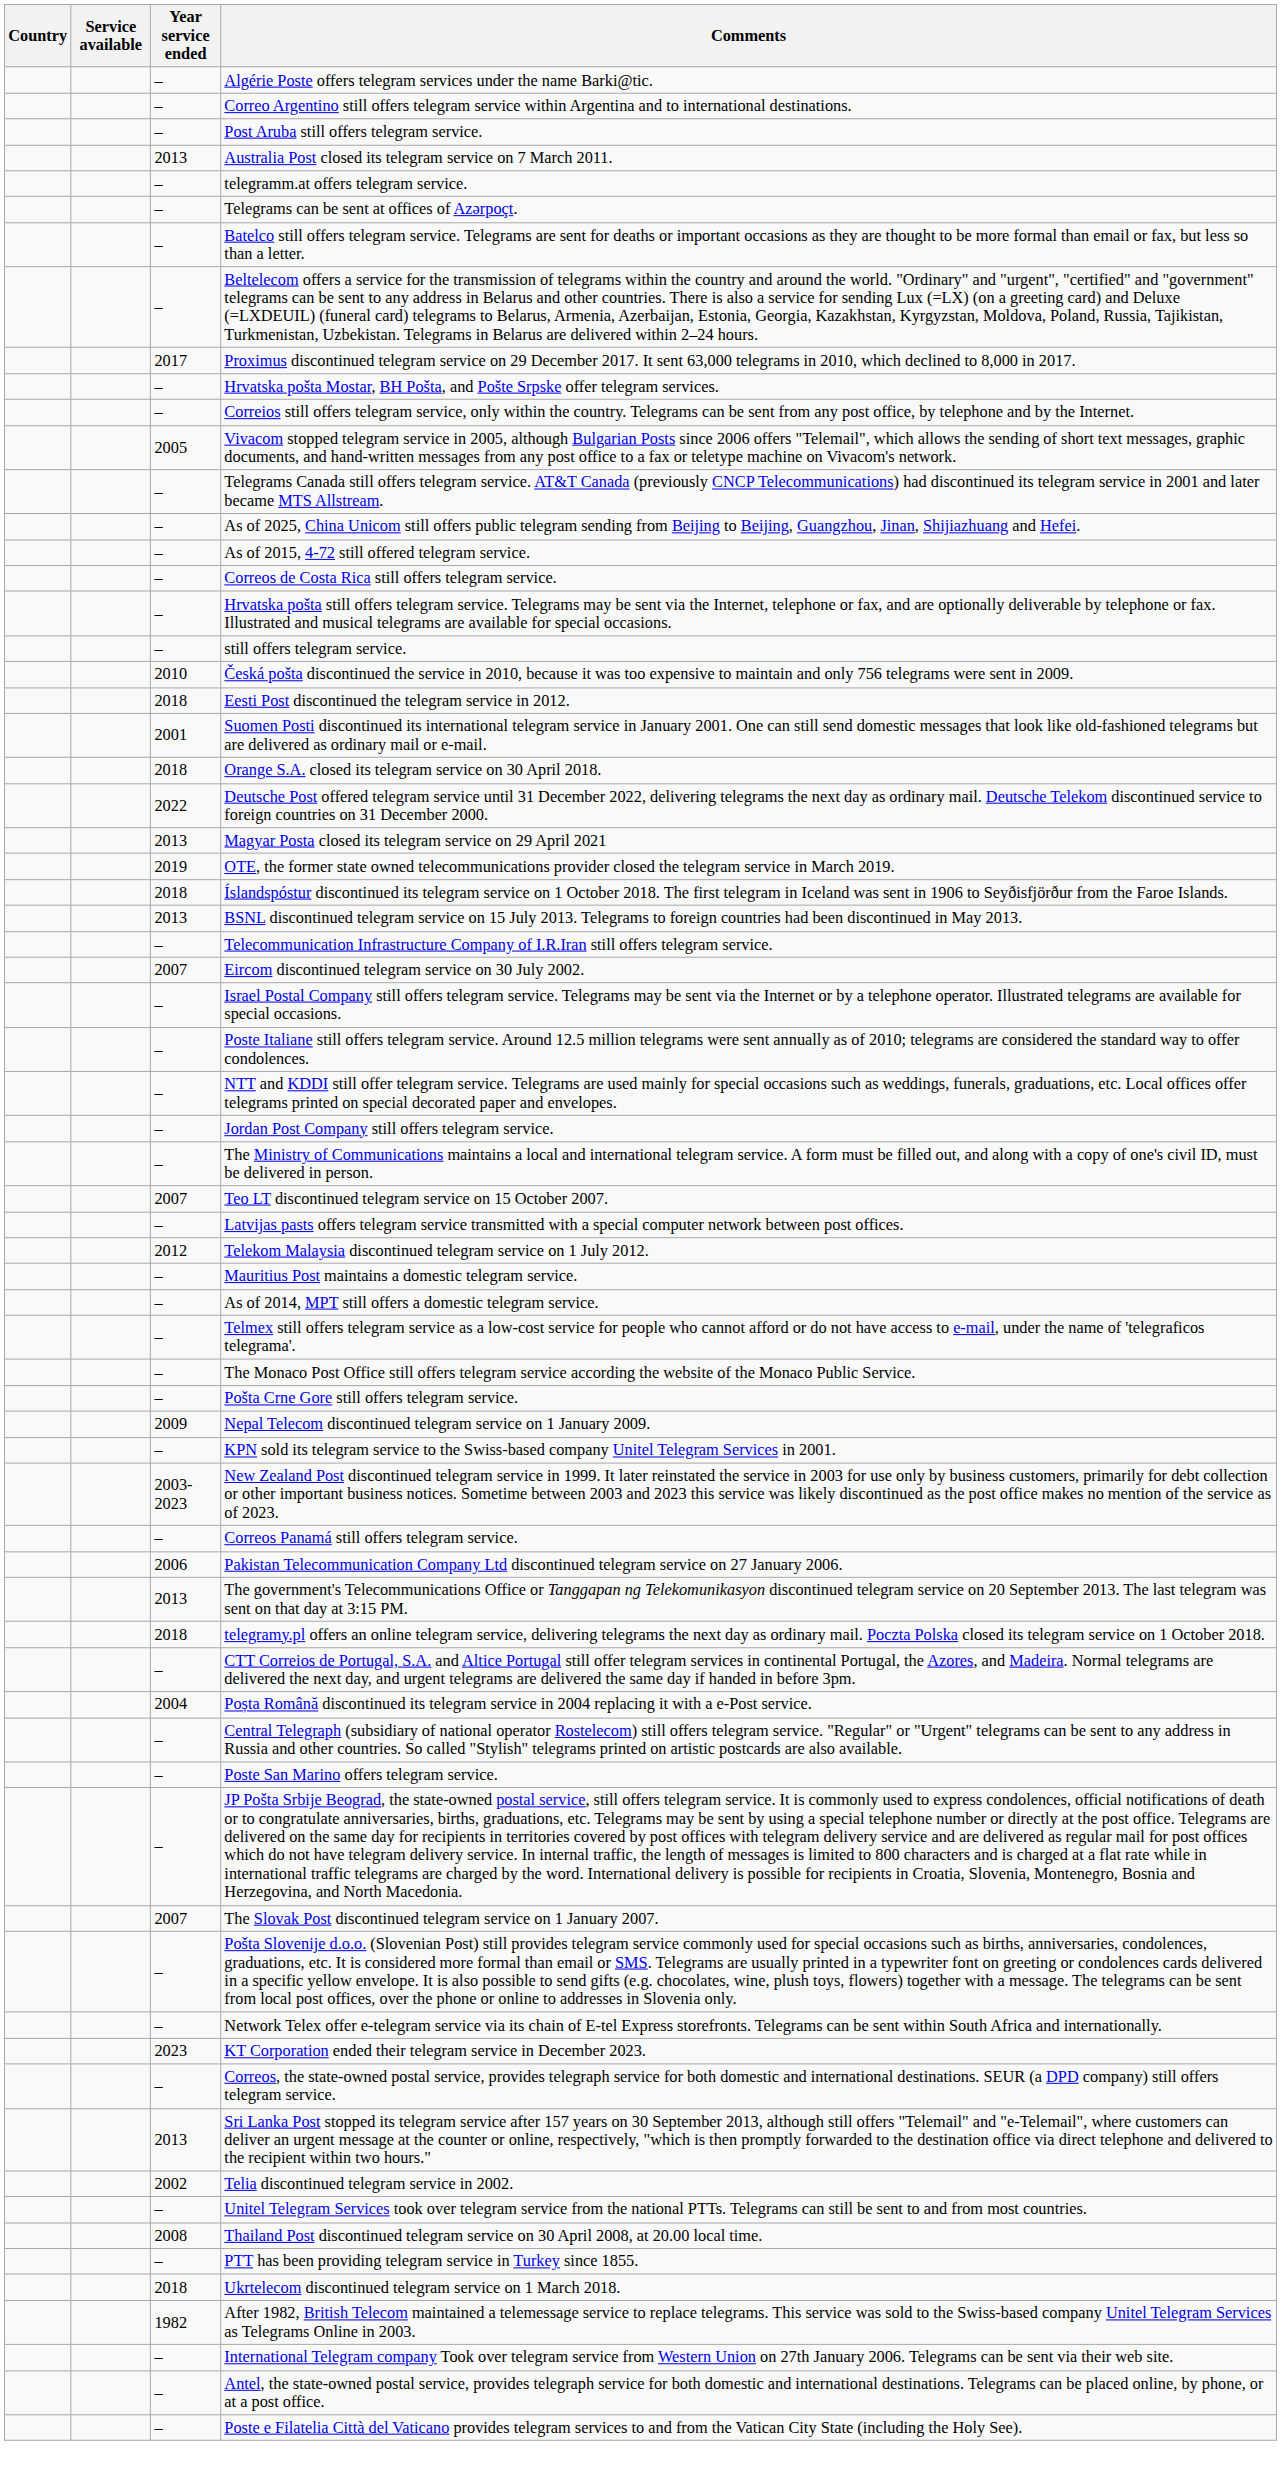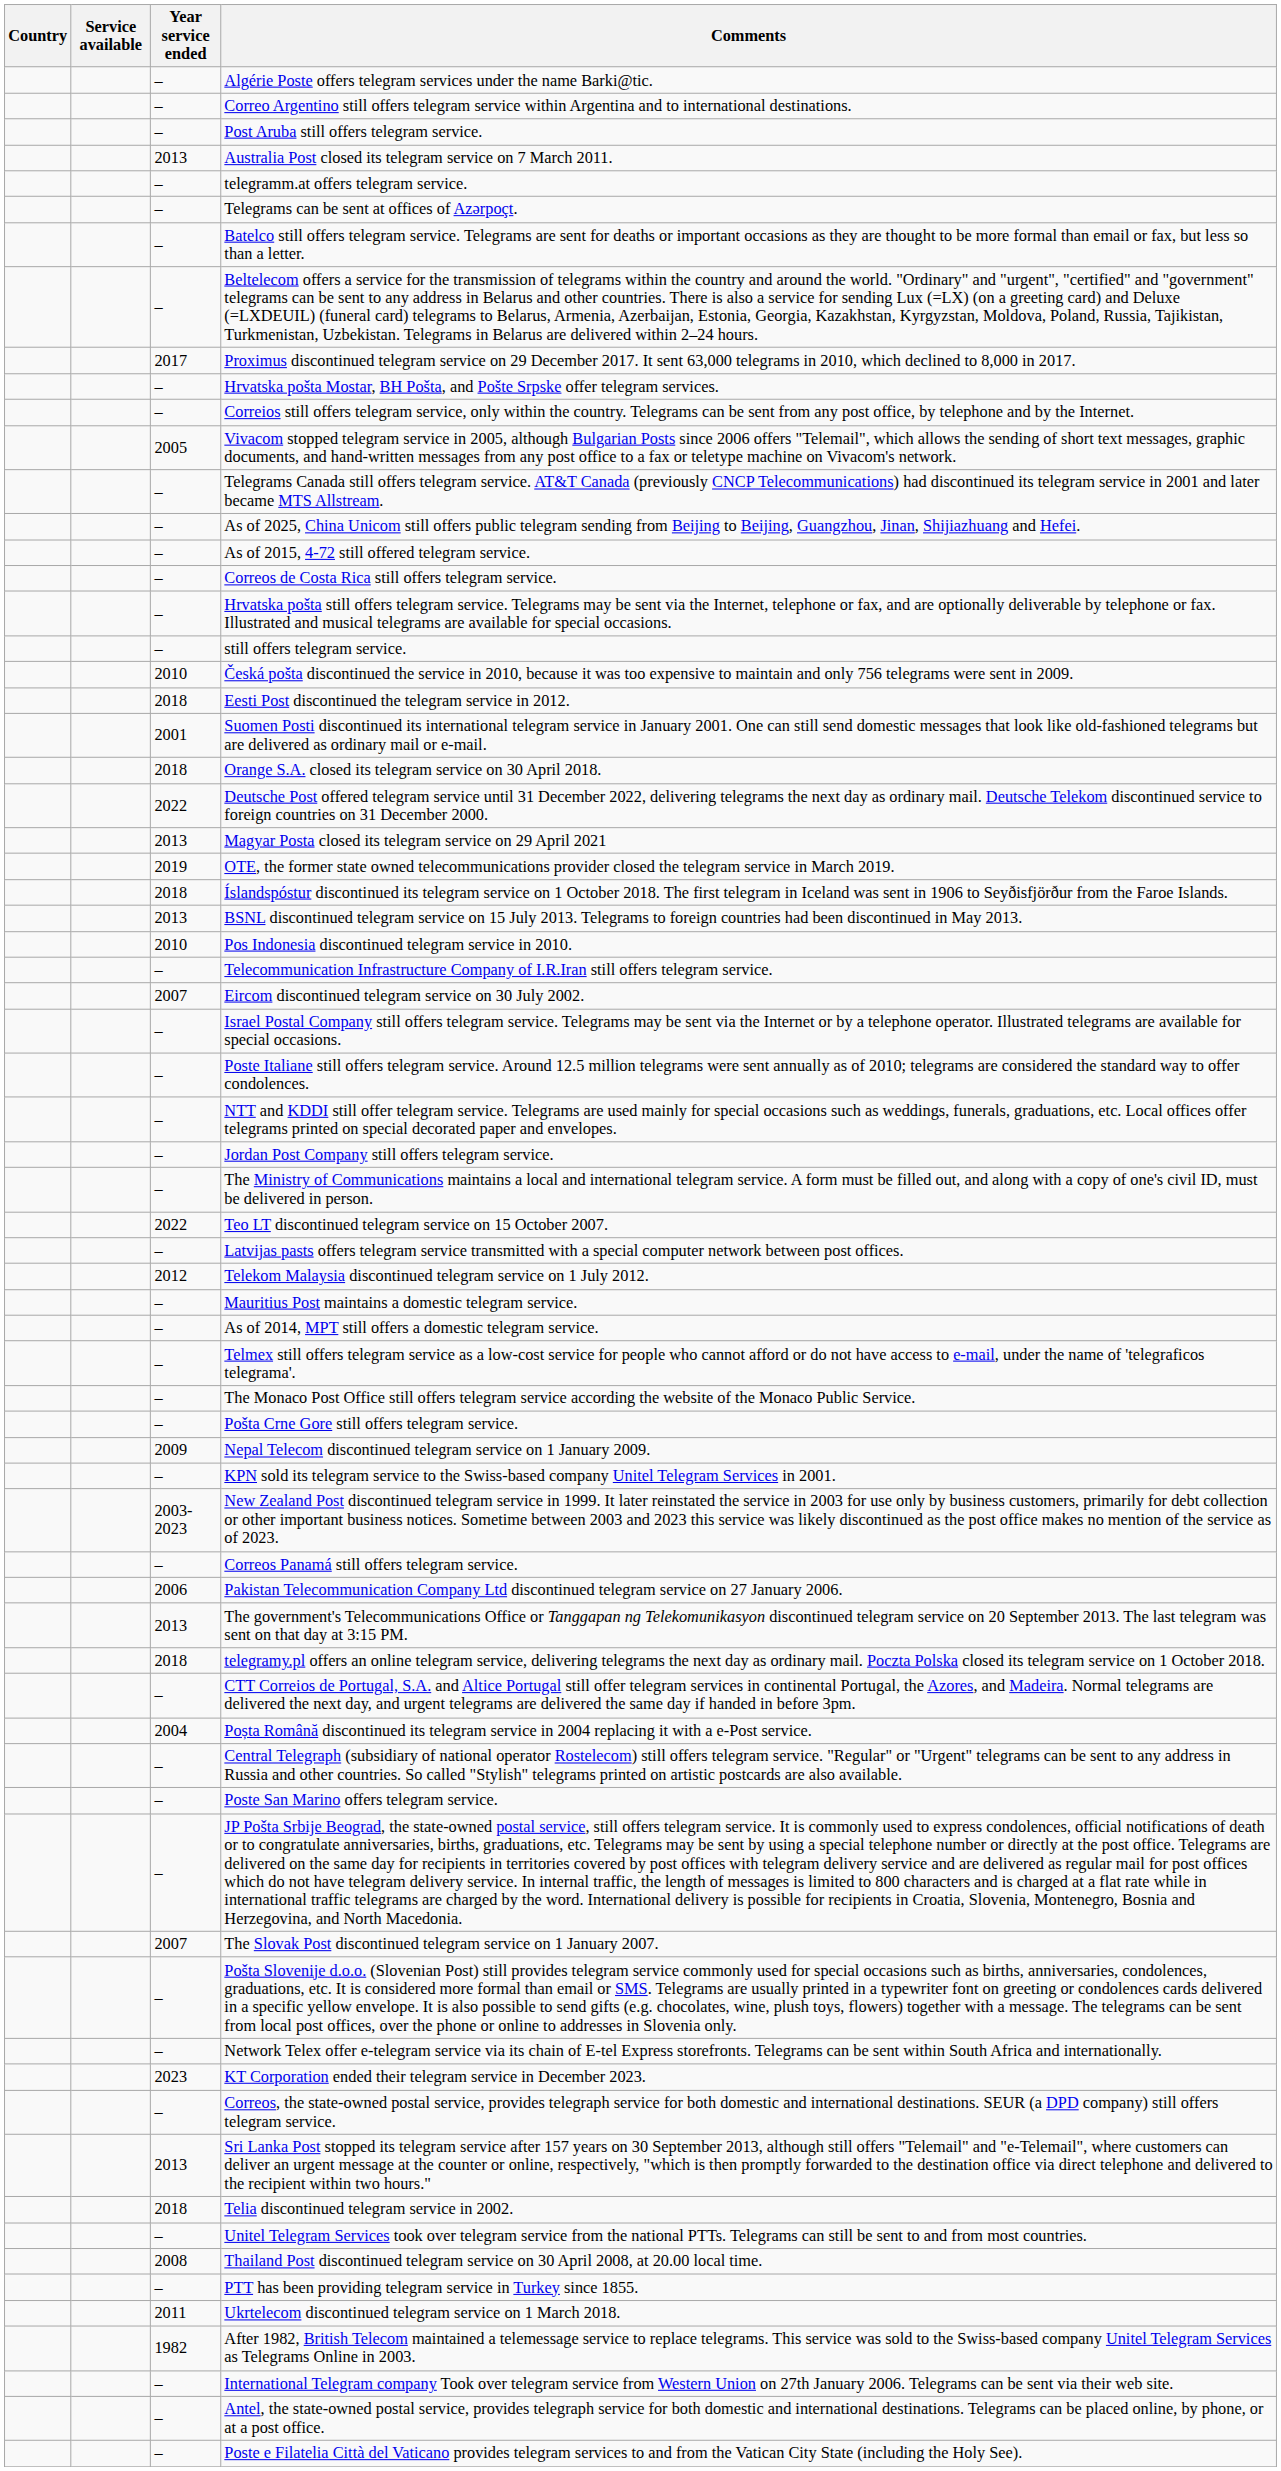+ row: 2010 | Pos Indonesia discontinued telegram service in 2010.
Teo LT discontinued telegram service on 15 October 2007. | Year service ended: 2007 -> 2022
Telia discontinued telegram service in 2002. | Year service ended: 2002 -> 2018
Ukrtelecom discontinued telegram service on 1 March 2018. | Year service ended: 2018 -> 2011
